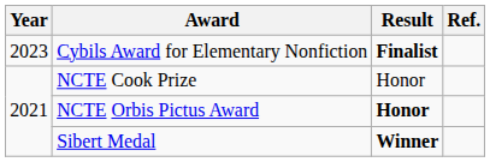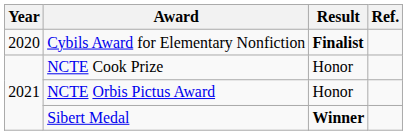Cybils Award for Elementary Nonfiction | Year: 2023 -> 2020
NCTE Orbis Pictus Award | Result: bold -> normal
